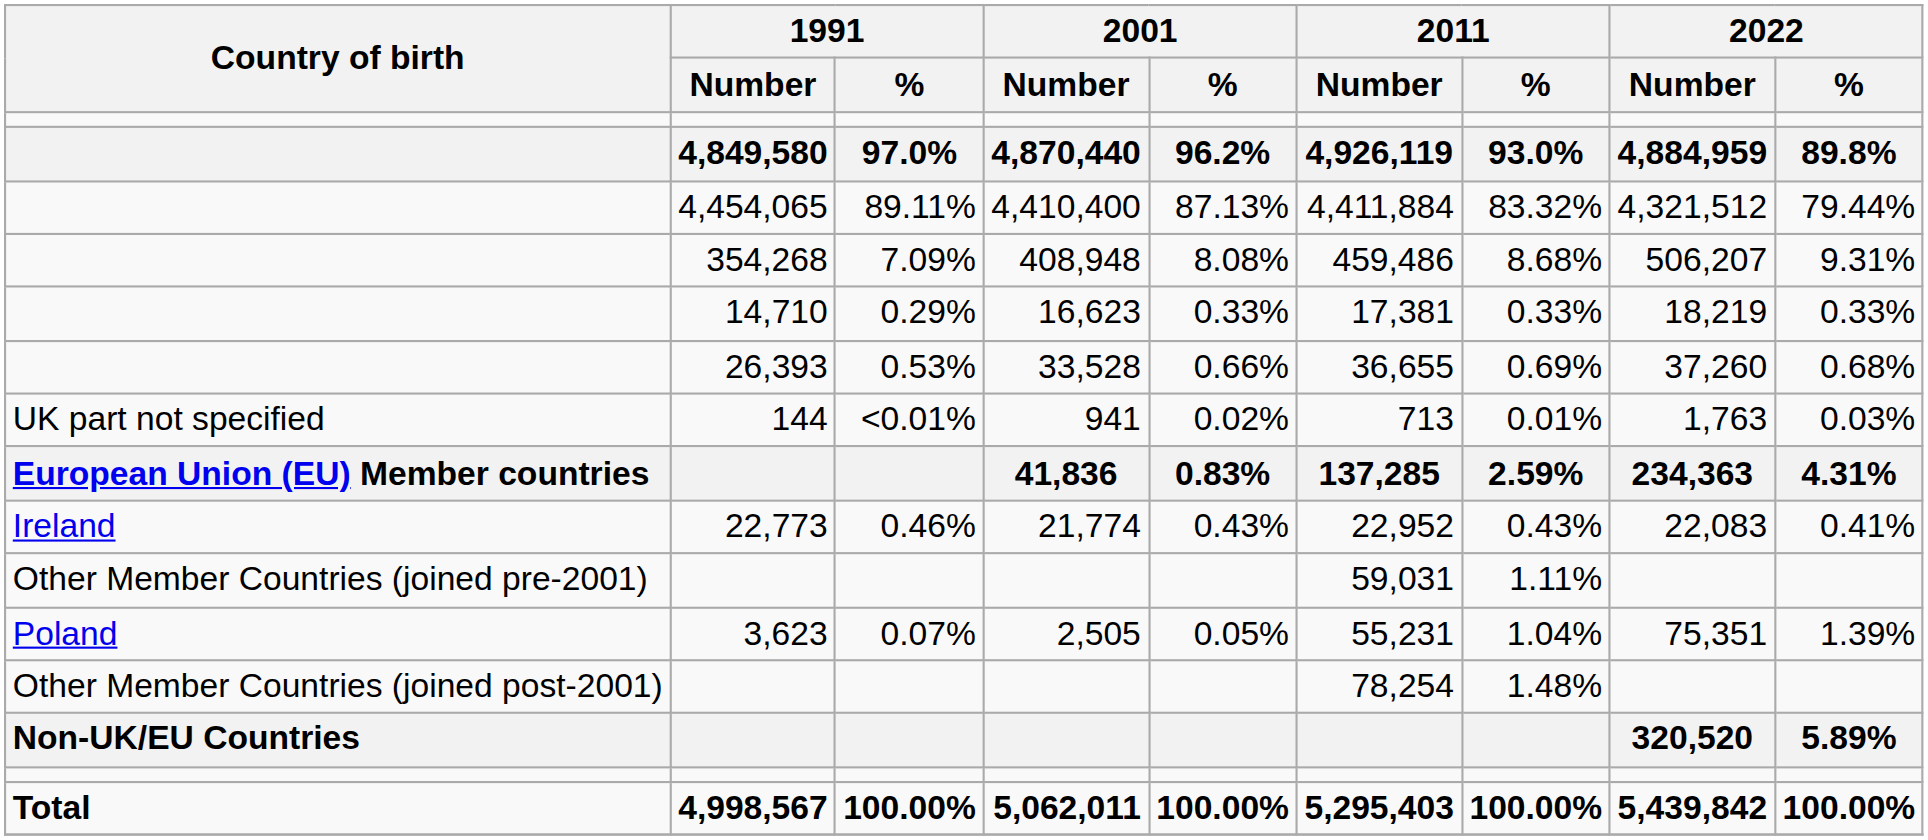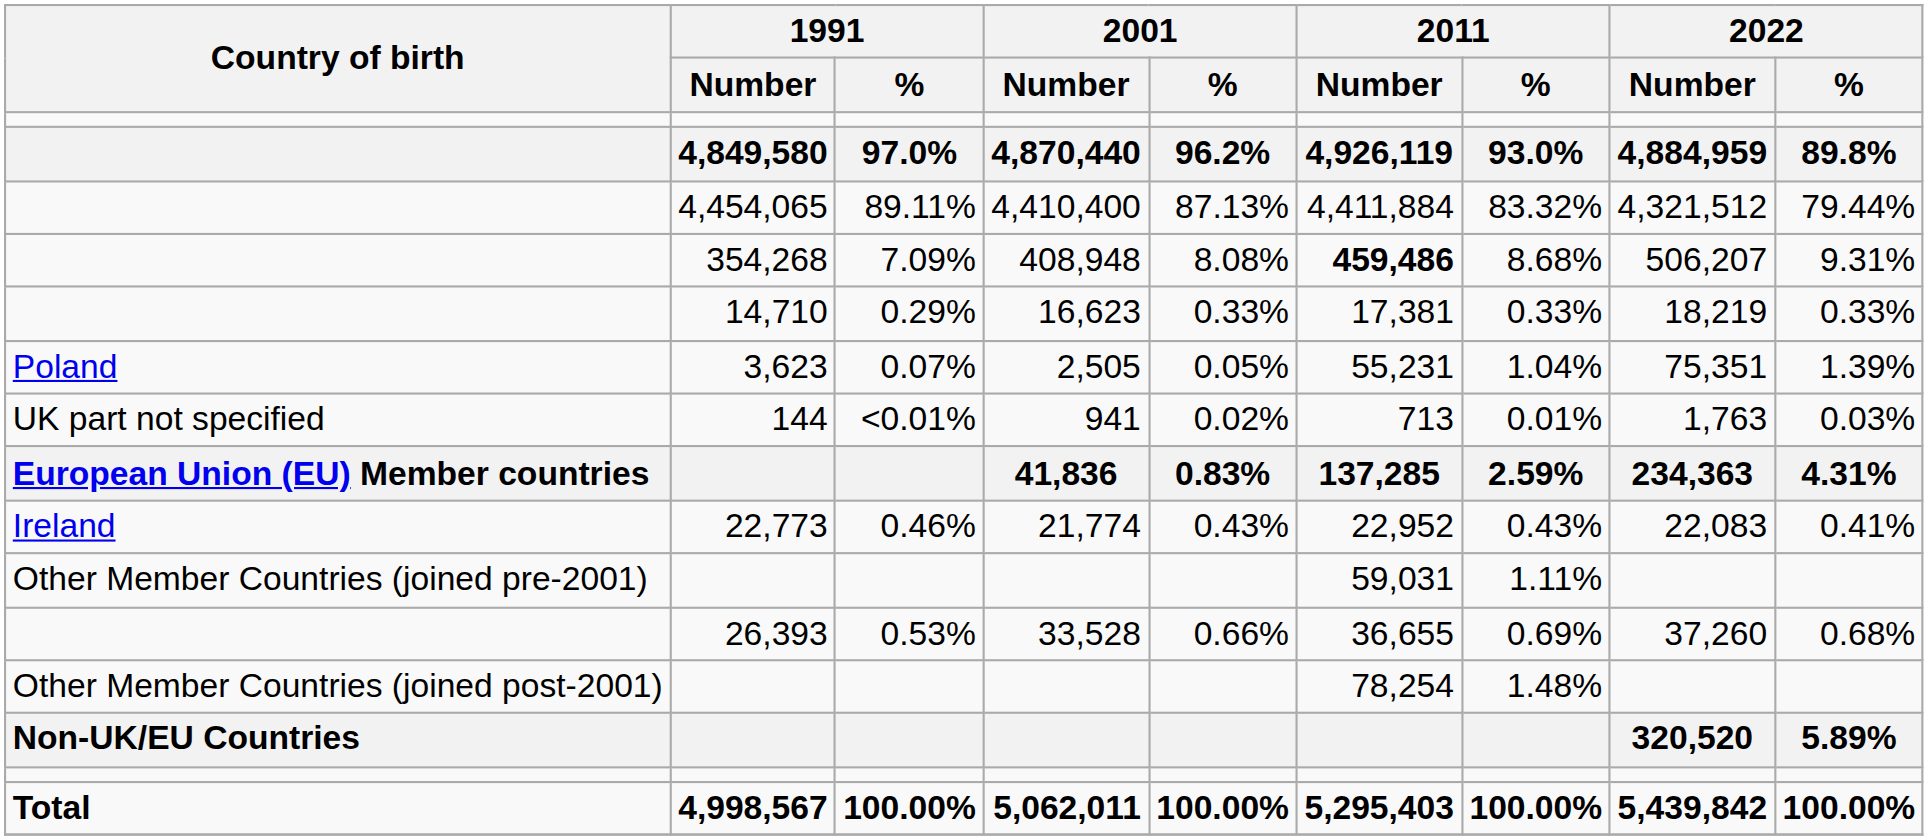354,268 | 2011 / Number: normal -> bold
rows swapped: 26,393 <-> 3,623
